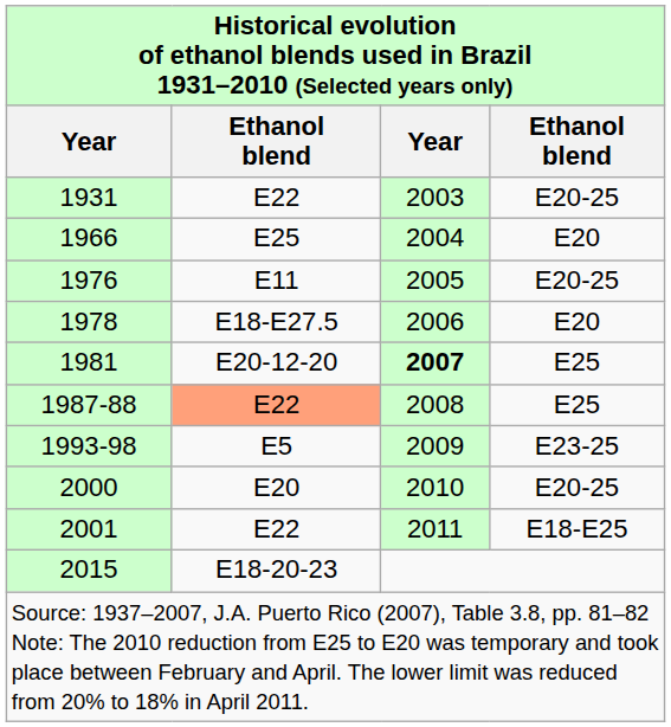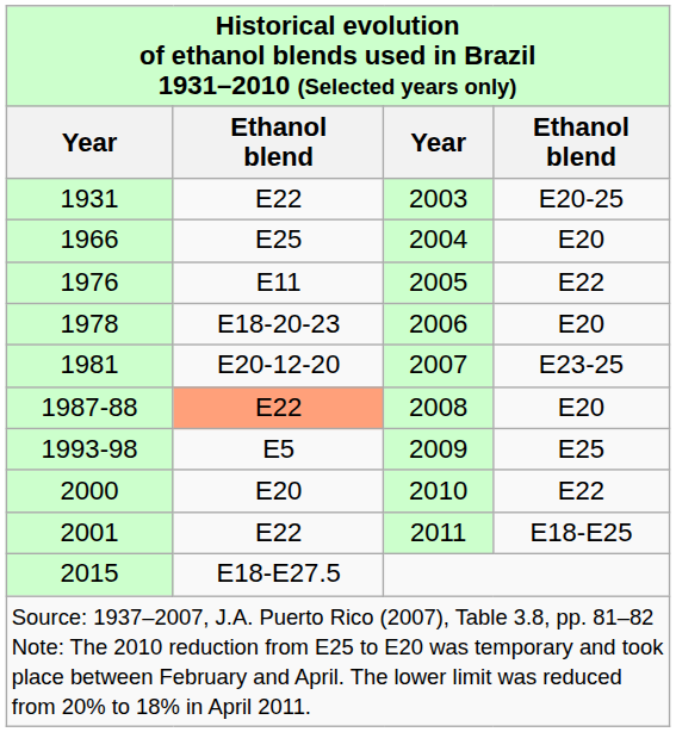1976 | column 4: E20-25 -> E22
1978 | column 2: E18-E27.5 -> E18-20-23
1981 | column 3: bold -> normal
1981 | column 4: E25 -> E23-25
1987-88 | column 4: E25 -> E20
1993-98 | column 4: E23-25 -> E25
2000 | column 4: E20-25 -> E22
2015 | column 2: E18-20-23 -> E18-E27.5
